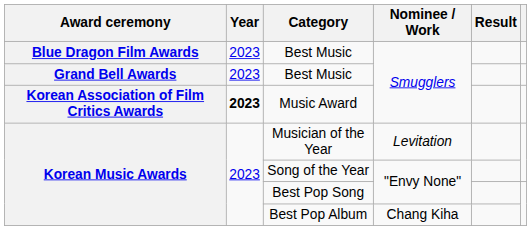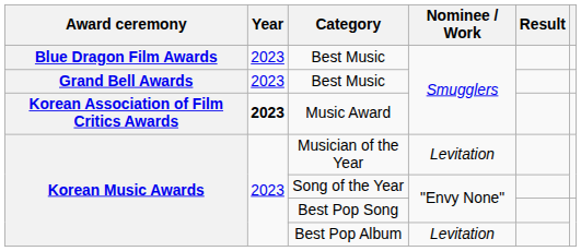Best Pop Album | Nominee / Work: Chang Kiha -> Levitation
